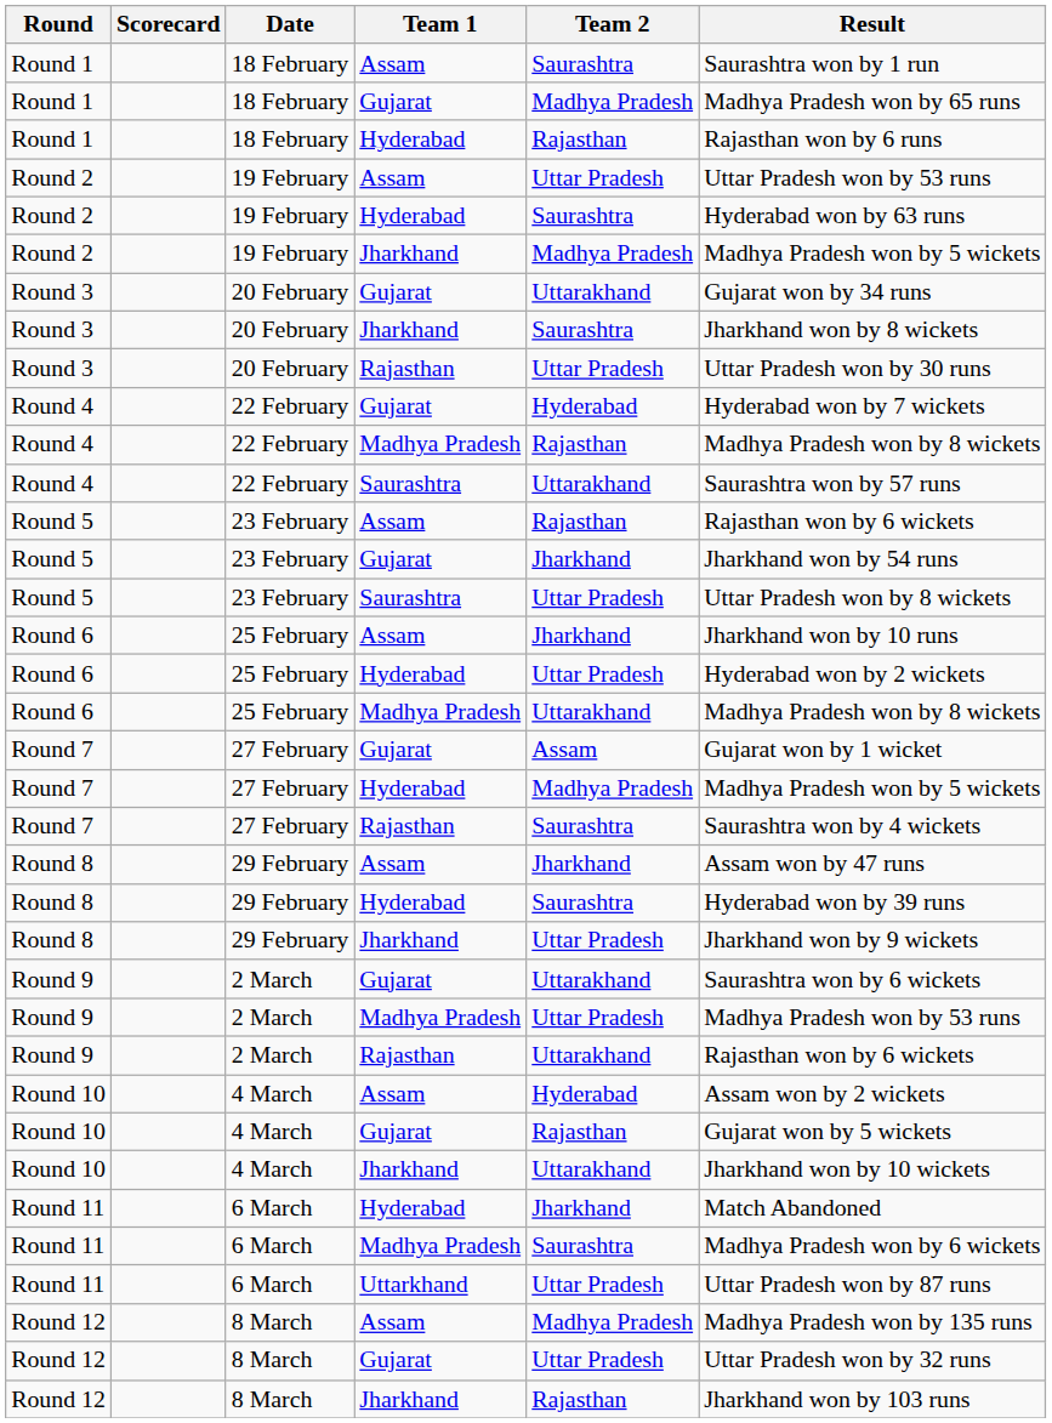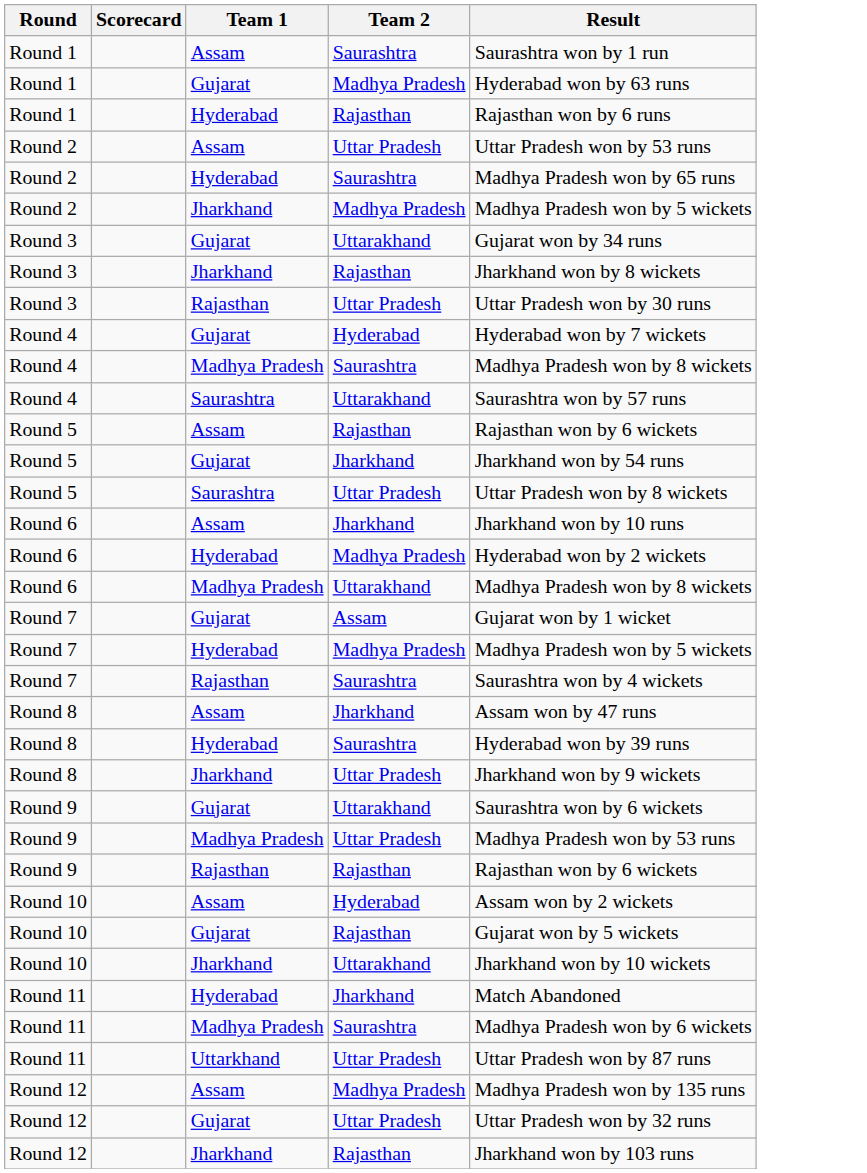- column: Date | 18 February | 18 February | 18 February | 19 February | 19 February | 19 February | 20 February | 20 February | 20 February | 22 February | 22 February | 22 February | 23 February | 23 February | 23 February | 25 February | 25 February | 25 February | 27 February | 27 February | 27 February | 29 February | 29 February | 29 February | 2 March | 2 March | 2 March | 4 March | 4 March | 4 March | 6 March | 6 March | 6 March | 8 March | 8 March | 8 March
Round 1 / Gujarat | Result: Madhya Pradesh won by 65 runs -> Hyderabad won by 63 runs
Round 2 / Hyderabad | Result: Hyderabad won by 63 runs -> Madhya Pradesh won by 65 runs
Round 3 / Jharkhand | Team 2: Saurashtra -> Rajasthan
Round 4 / Madhya Pradesh | Team 2: Rajasthan -> Saurashtra
Round 6 / Hyderabad | Team 2: Uttar Pradesh -> Madhya Pradesh
Round 9 / Rajasthan | Team 2: Uttarakhand -> Rajasthan
